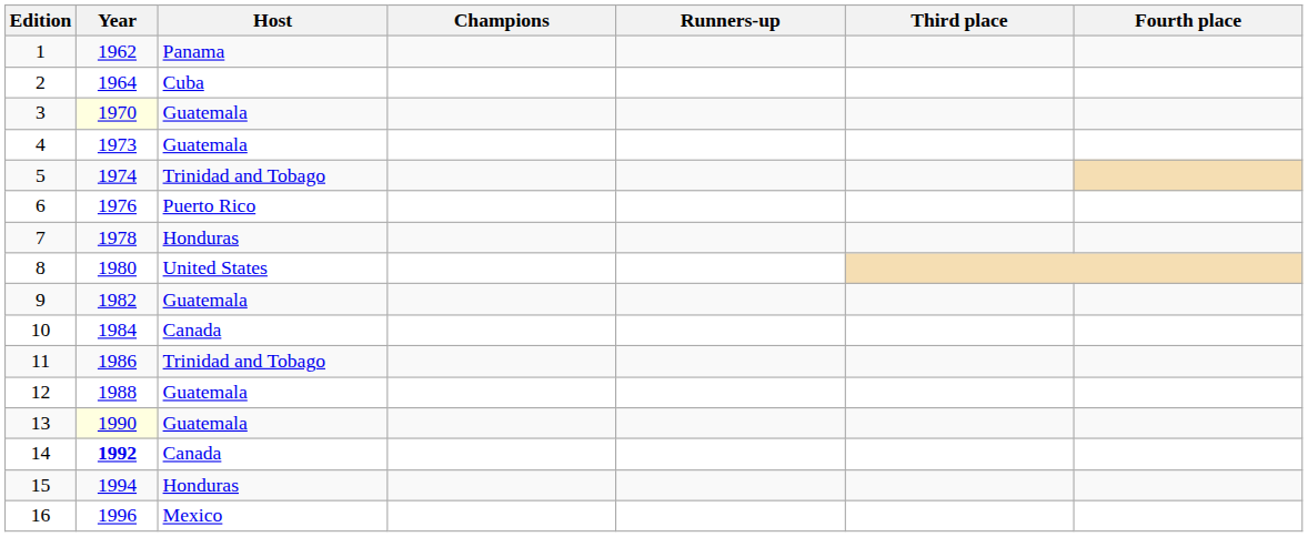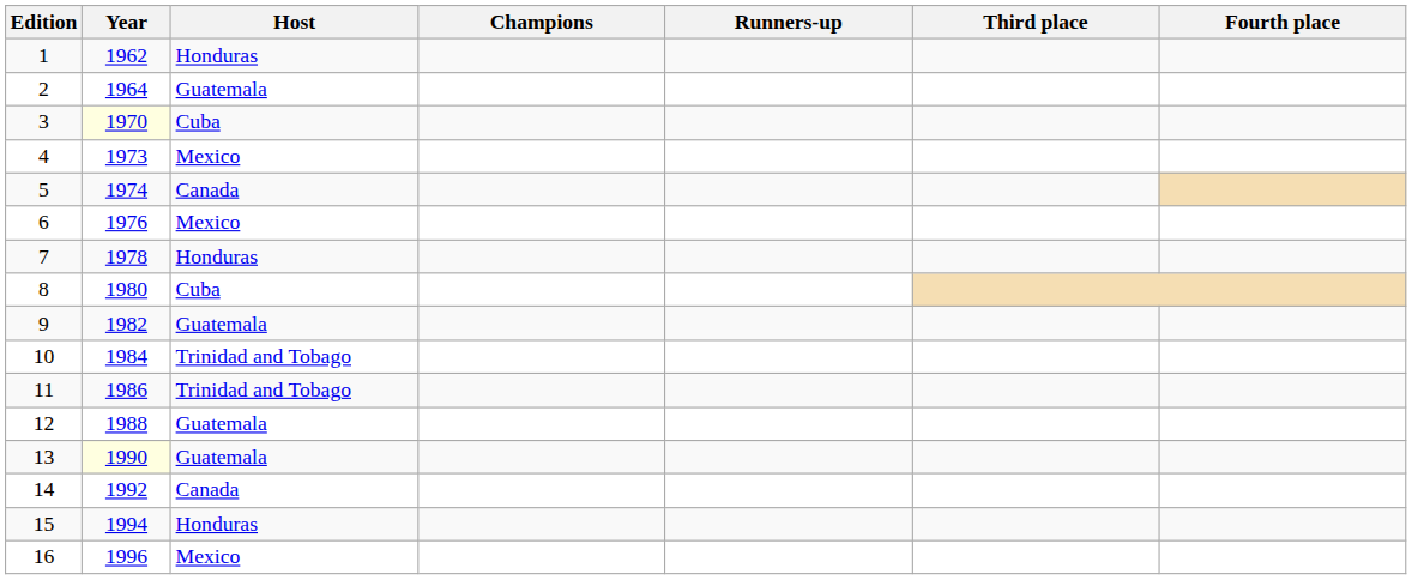1 | Host: Panama -> Honduras
2 | Host: Cuba -> Guatemala
3 | Host: Guatemala -> Cuba
4 | Host: Guatemala -> Mexico
5 | Host: Trinidad and Tobago -> Canada
6 | Host: Puerto Rico -> Mexico
8 | Host: United States -> Cuba
10 | Host: Canada -> Trinidad and Tobago
14 | Year: bold -> normal
